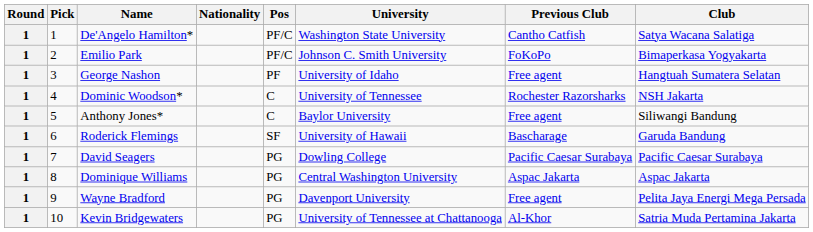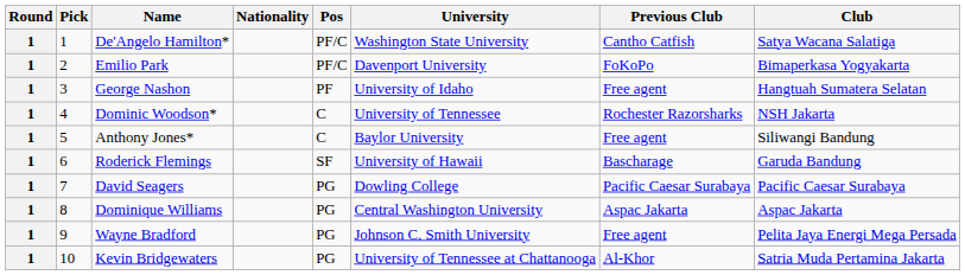Emilio Park | University: Johnson C. Smith University -> Davenport University
Wayne Bradford | University: Davenport University -> Johnson C. Smith University
